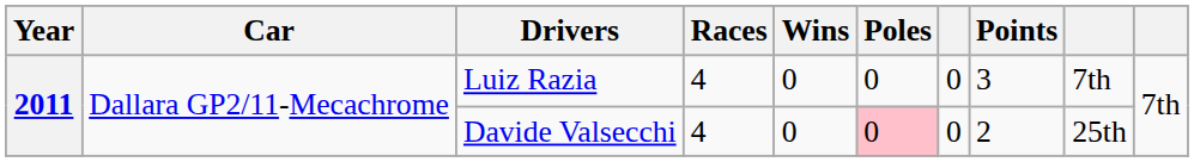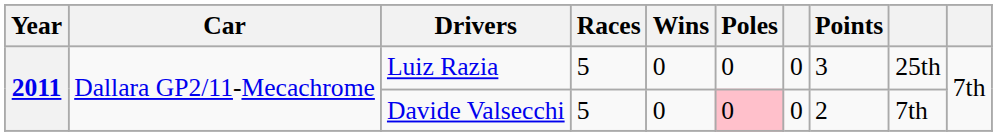Luiz Razia | Races: 4 -> 5
Luiz Razia | column 9: 7th -> 25th
Davide Valsecchi | Races: 4 -> 5
Davide Valsecchi | column 9: 25th -> 7th
